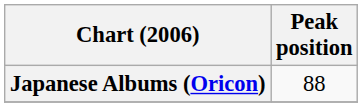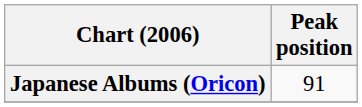Japanese Albums (Oricon) | Peak position: 88 -> 91
